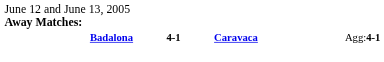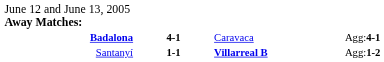Badalona | column 3: bold -> normal
+ row: Santanyí | 1-1 | Villarreal B | Agg:1-2
